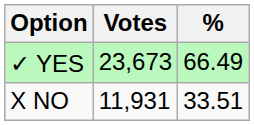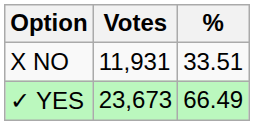rows swapped: ✓ YES <-> X NO
